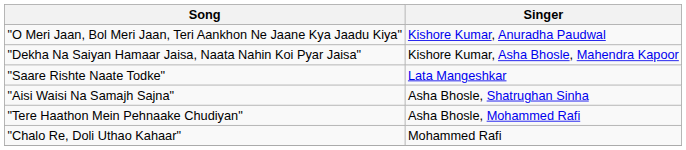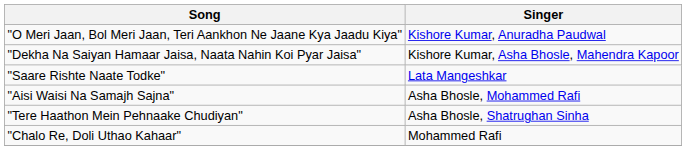"Aisi Waisi Na Samajh Sajna" | Singer: Asha Bhosle, Shatrughan Sinha -> Asha Bhosle, Mohammed Rafi
"Tere Haathon Mein Pehnaake Chudiyan" | Singer: Asha Bhosle, Mohammed Rafi -> Asha Bhosle, Shatrughan Sinha
